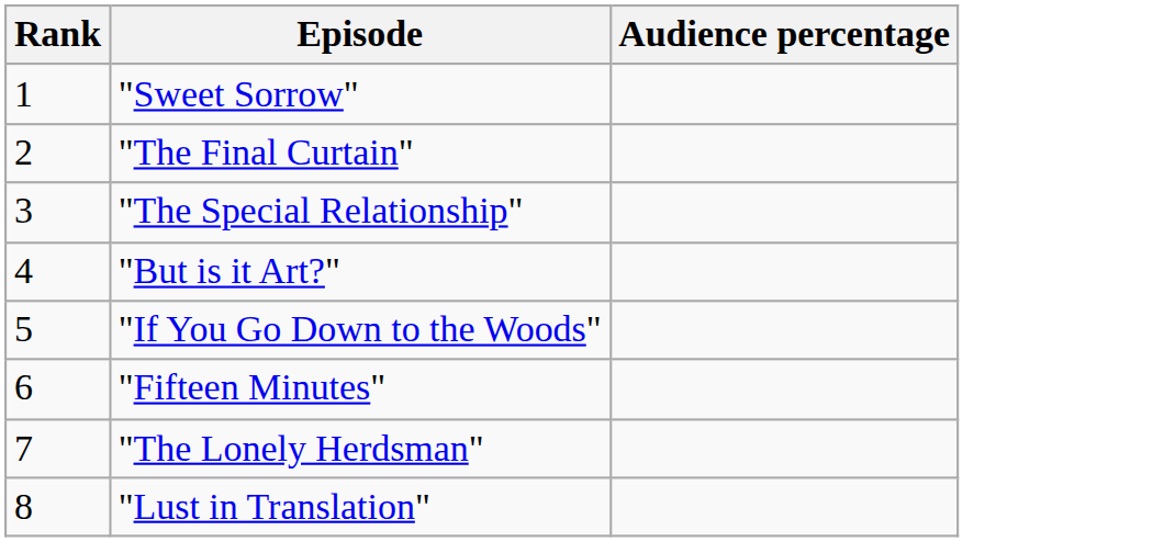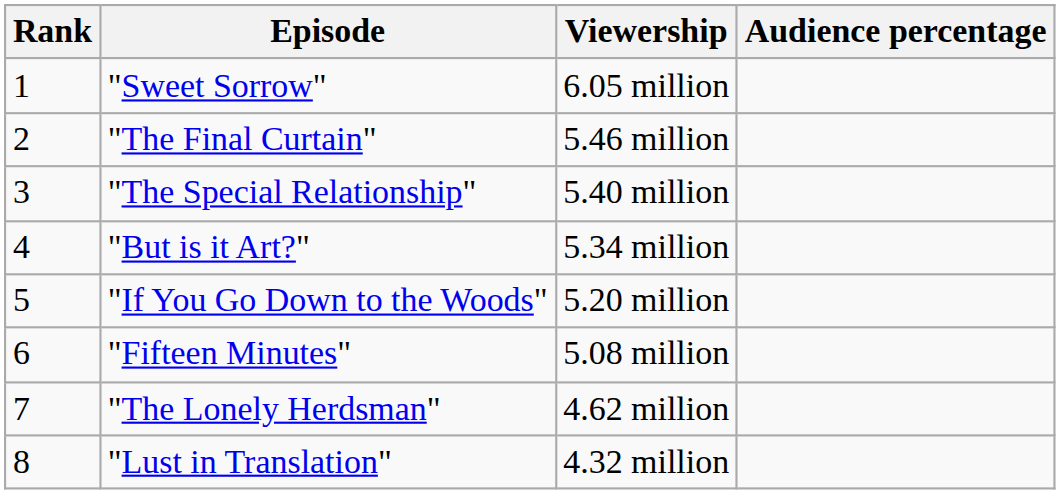+ column: Viewership | 6.05 million | 5.46 million | 5.40 million | 5.34 million | 5.20 million | 5.08 million | 4.62 million | 4.32 million
